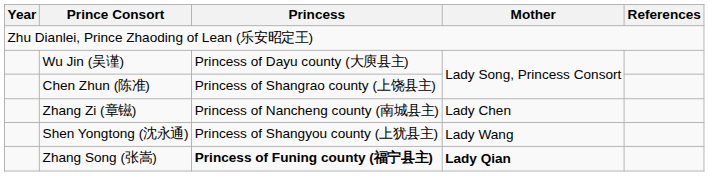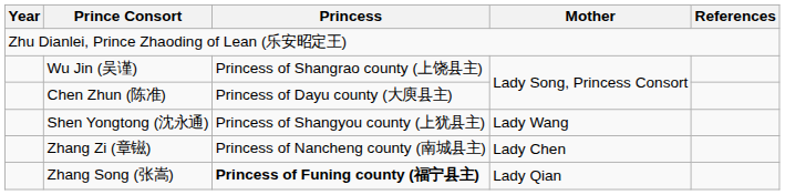Wu Jin (吴谨) | Princess: Princess of Dayu county (大庾县主) -> Princess of Shangrao county (上饶县主)
Chen Zhun (陈准) | Princess: Princess of Shangrao county (上饶县主) -> Princess of Dayu county (大庾县主)
rows swapped: Shen Yongtong (沈永通) <-> Zhang Zi (章镃)
Zhang Song (张嵩) | Mother: bold -> normal
